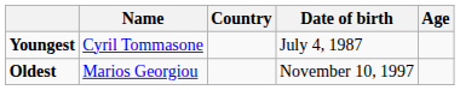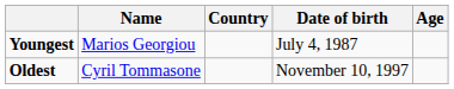Youngest | Name: Cyril Tommasone -> Marios Georgiou
Oldest | Name: Marios Georgiou -> Cyril Tommasone
